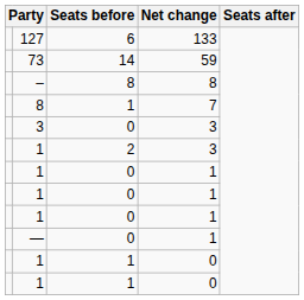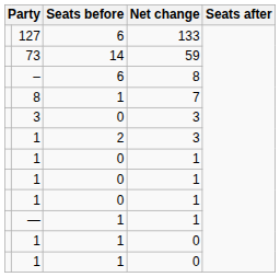– | Seats before: 8 -> 6
— | Seats before: 0 -> 1
